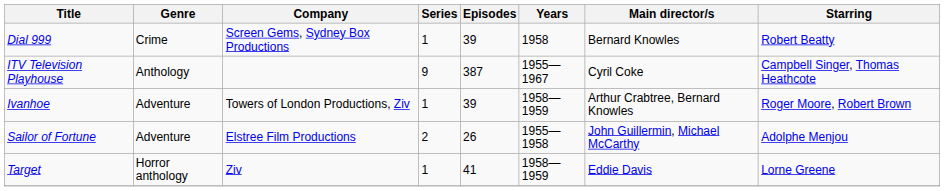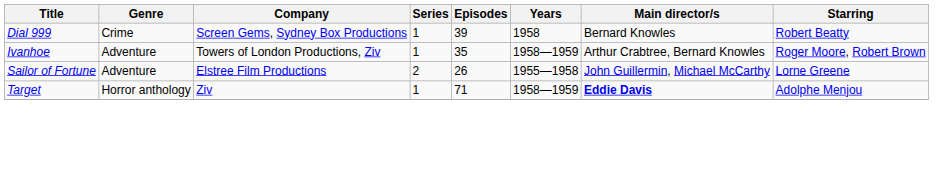- row: ITV Television Playhouse | Anthology | 9 | 387 | 1955—1967 | Cyril Coke | Campbell Singer, Thomas Heathcote
Ivanhoe | Episodes: 39 -> 35
Sailor of Fortune | Starring: Adolphe Menjou -> Lorne Greene
Target | Episodes: 41 -> 71
Target | Main director/s: normal -> bold
Target | Starring: Lorne Greene -> Adolphe Menjou
